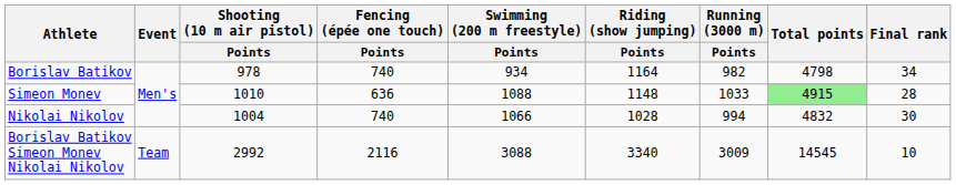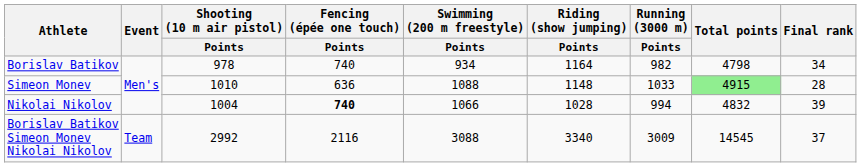Nikolai Nikolov | Fencing (épée one touch) / Points: normal -> bold
Nikolai Nikolov | Final rank: 30 -> 39
Borislav Batikov Simeon Monev Nikolai Nikolov | Final rank: 10 -> 37
